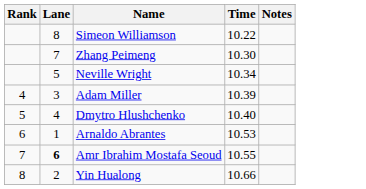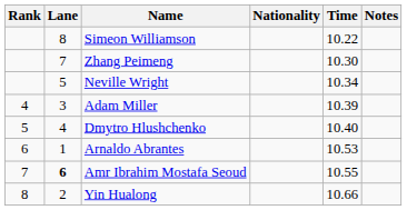+ column: Nationality
